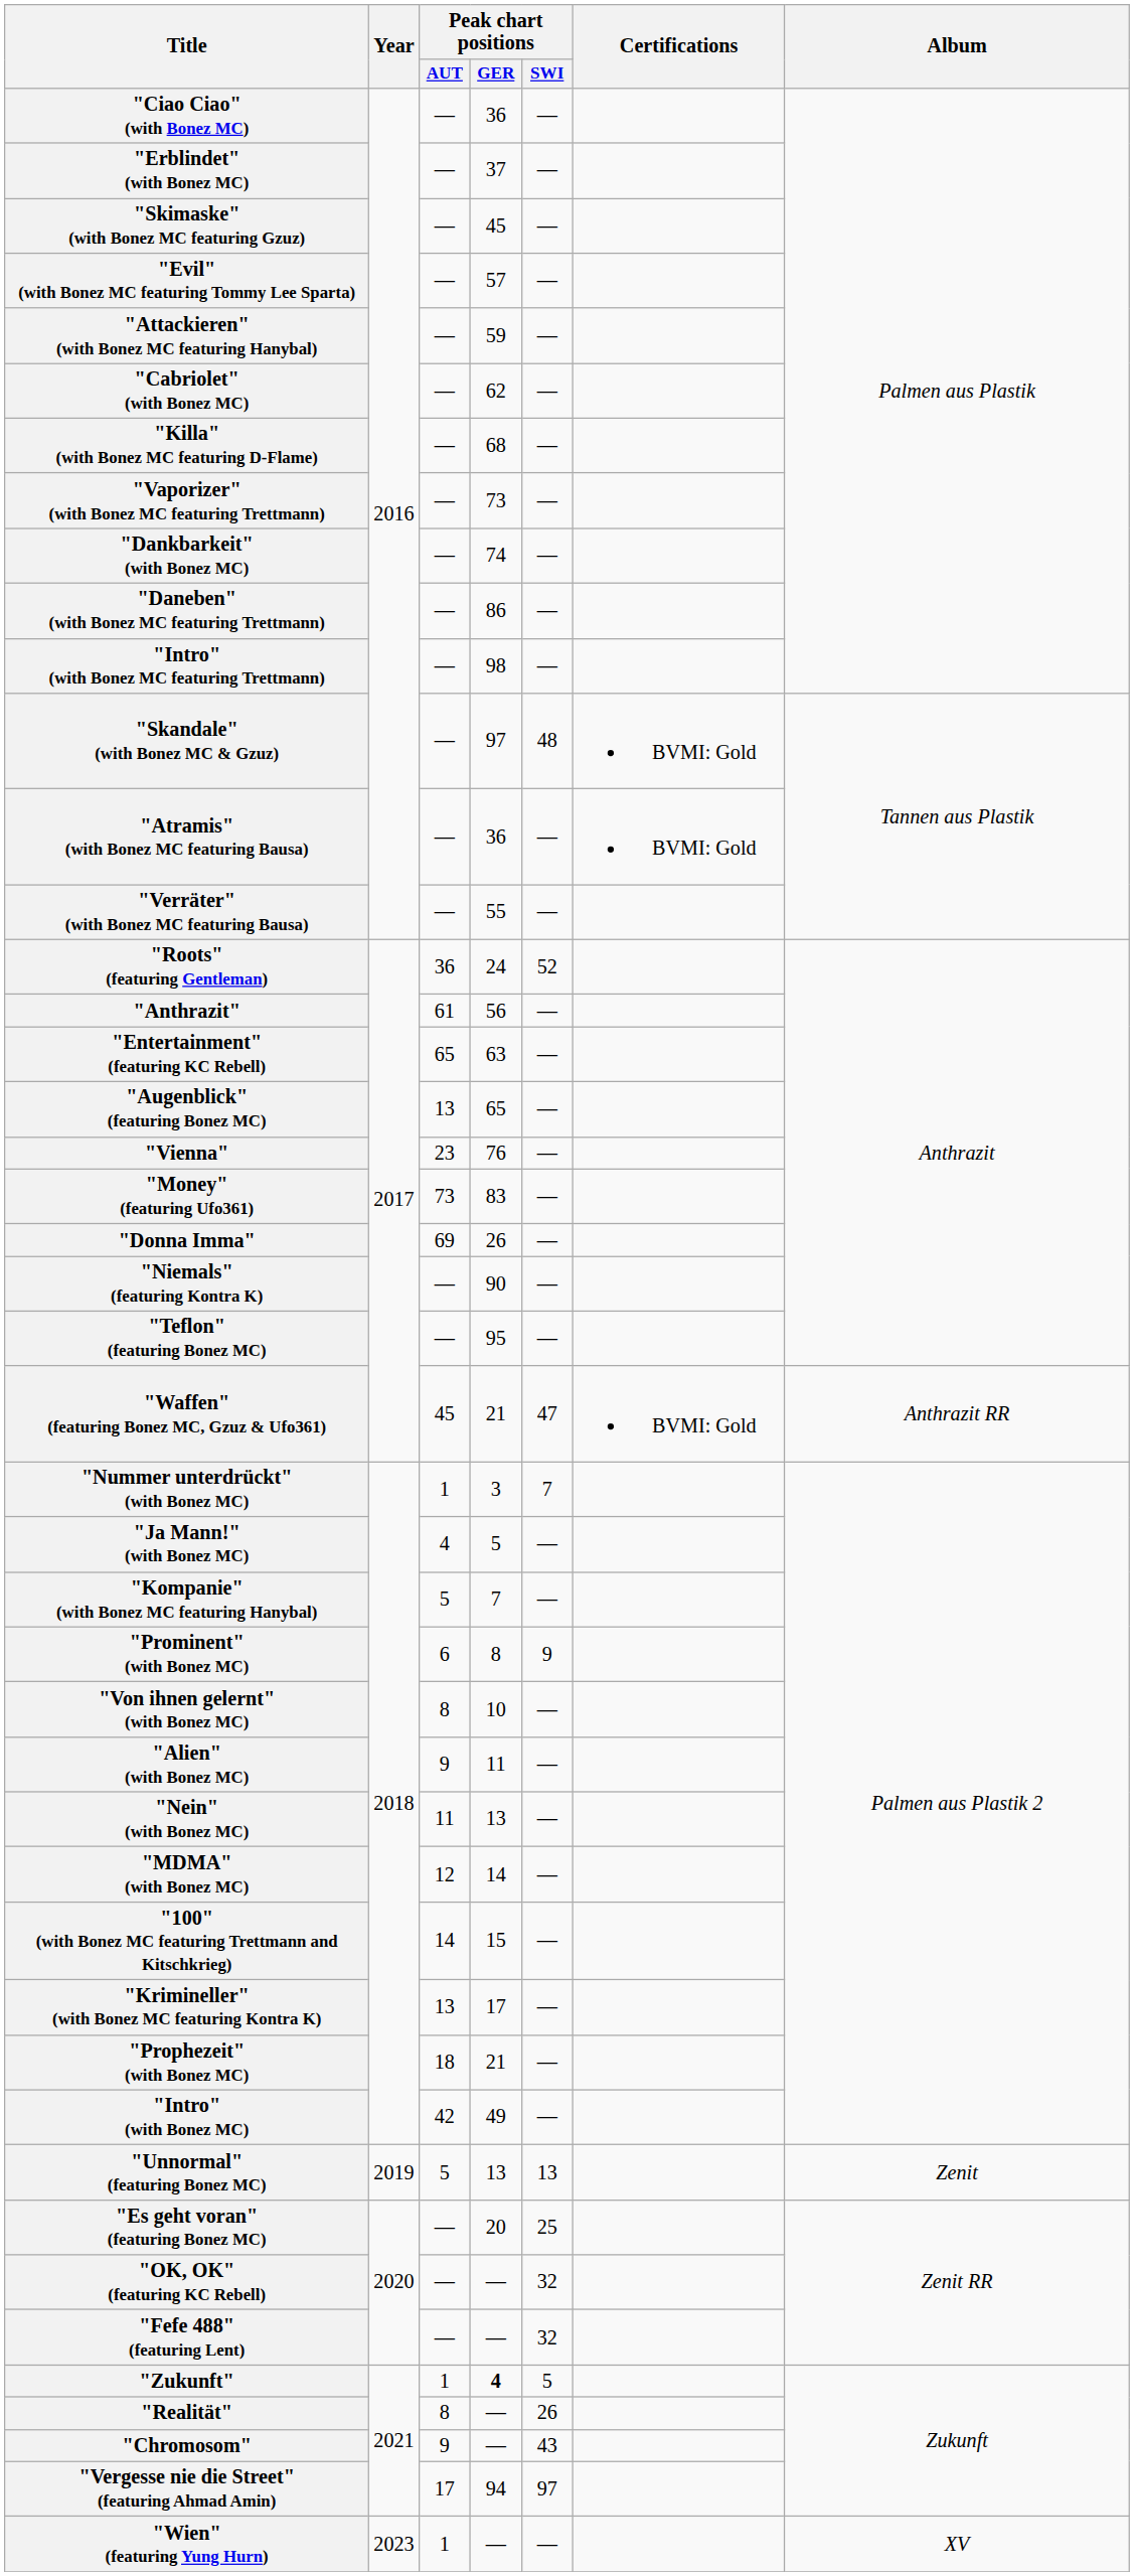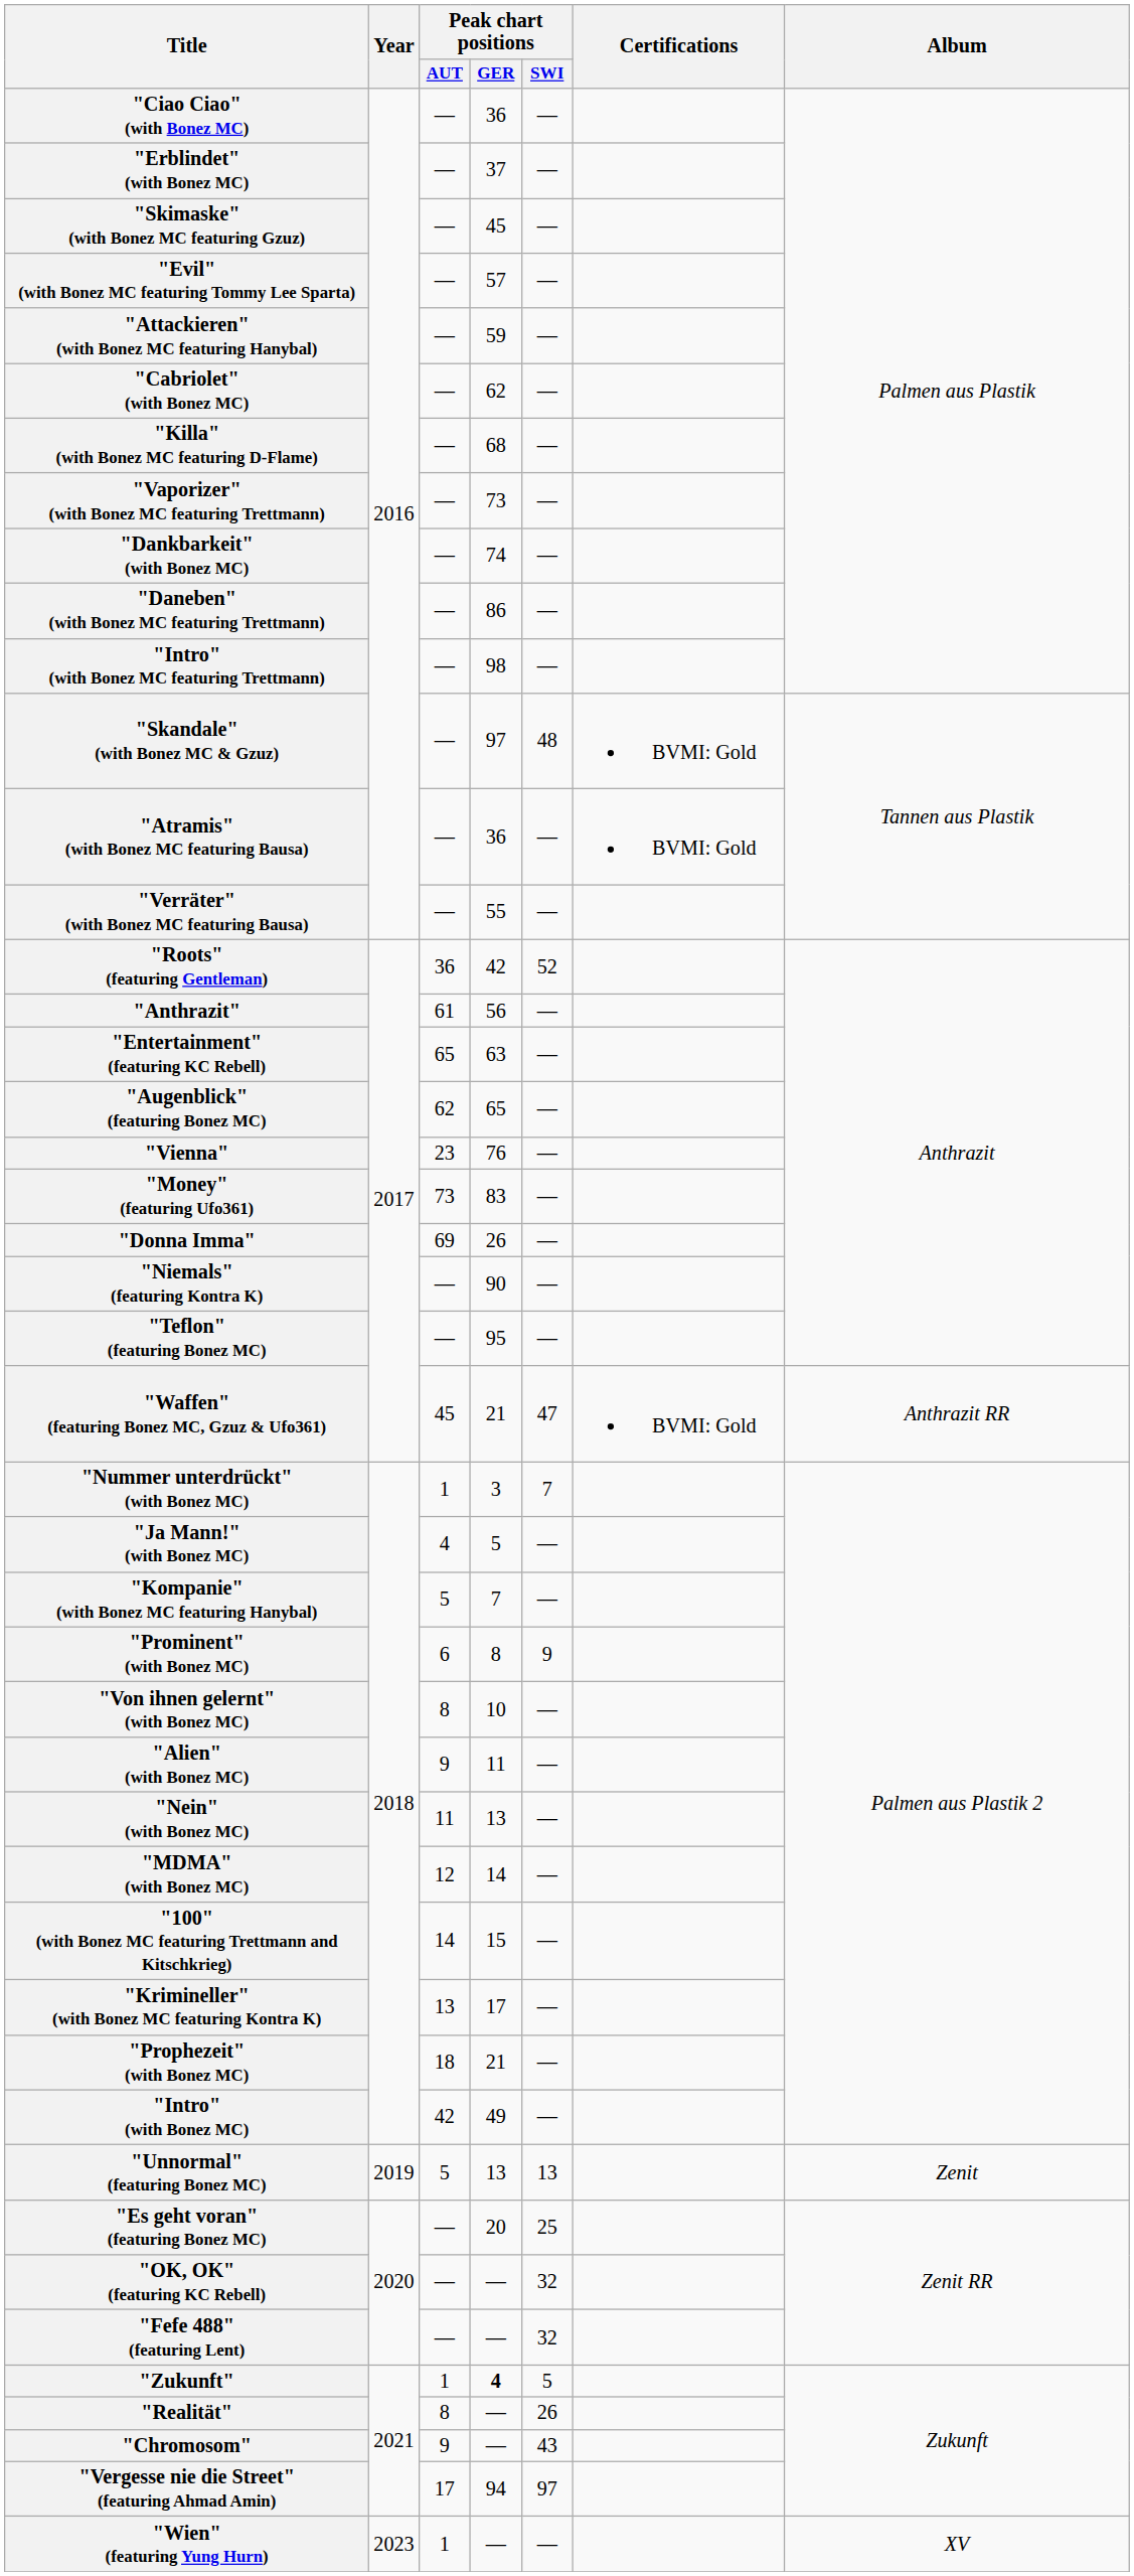"Roots" (featuring Gentleman) | Peak chart positions / GER: 24 -> 42
"Augenblick" (featuring Bonez MC) | Peak chart positions / AUT: 13 -> 62
